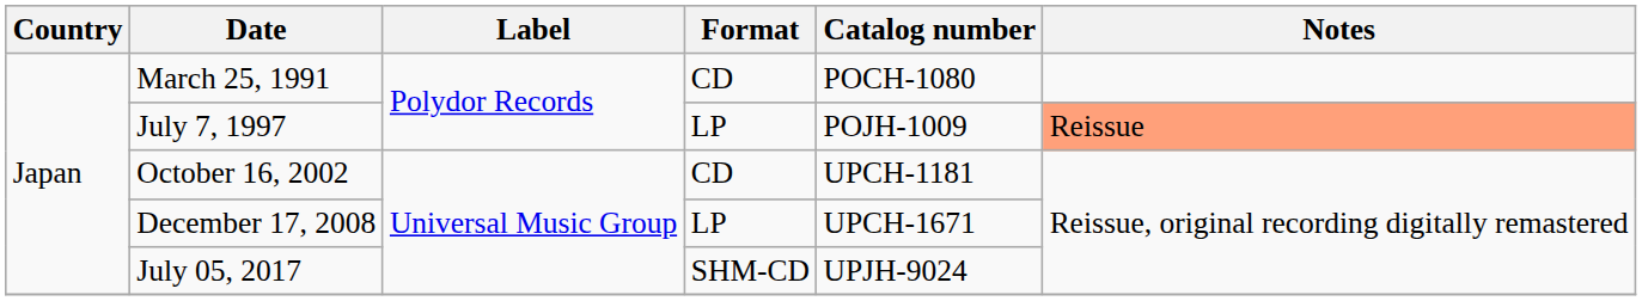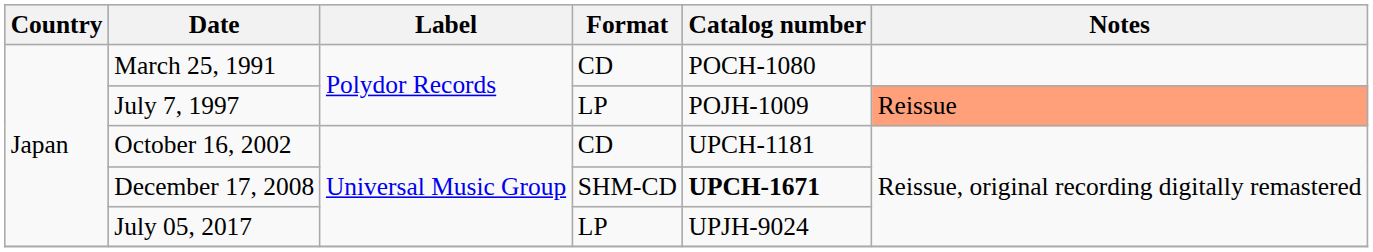December 17, 2008 | Format: LP -> SHM-CD
December 17, 2008 | Catalog number: normal -> bold
July 05, 2017 | Format: SHM-CD -> LP
